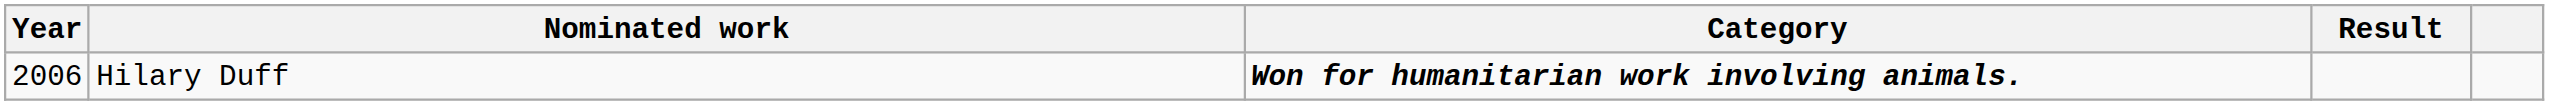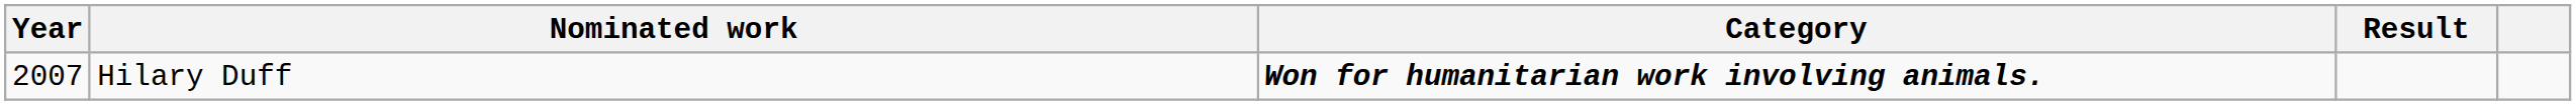Hilary Duff | Year: 2006 -> 2007
